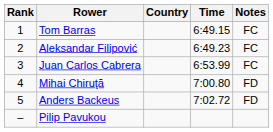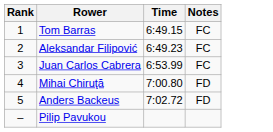- column: Country
